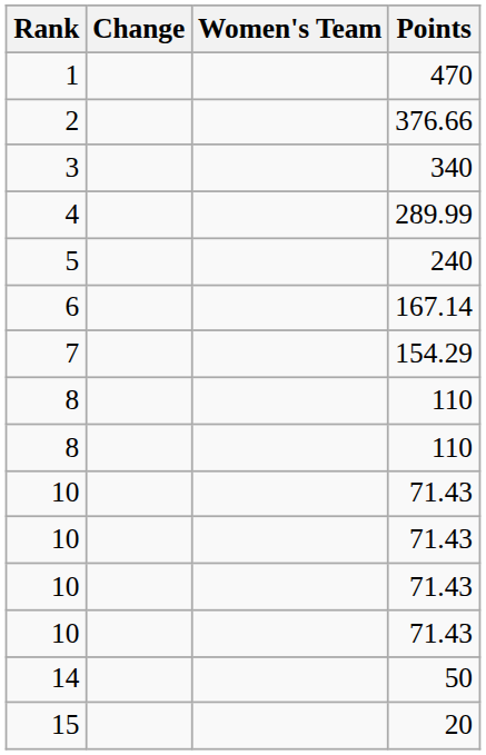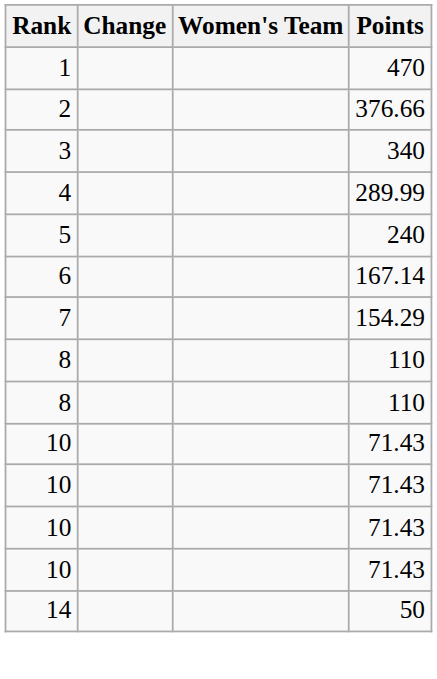- row: 15 | 20
